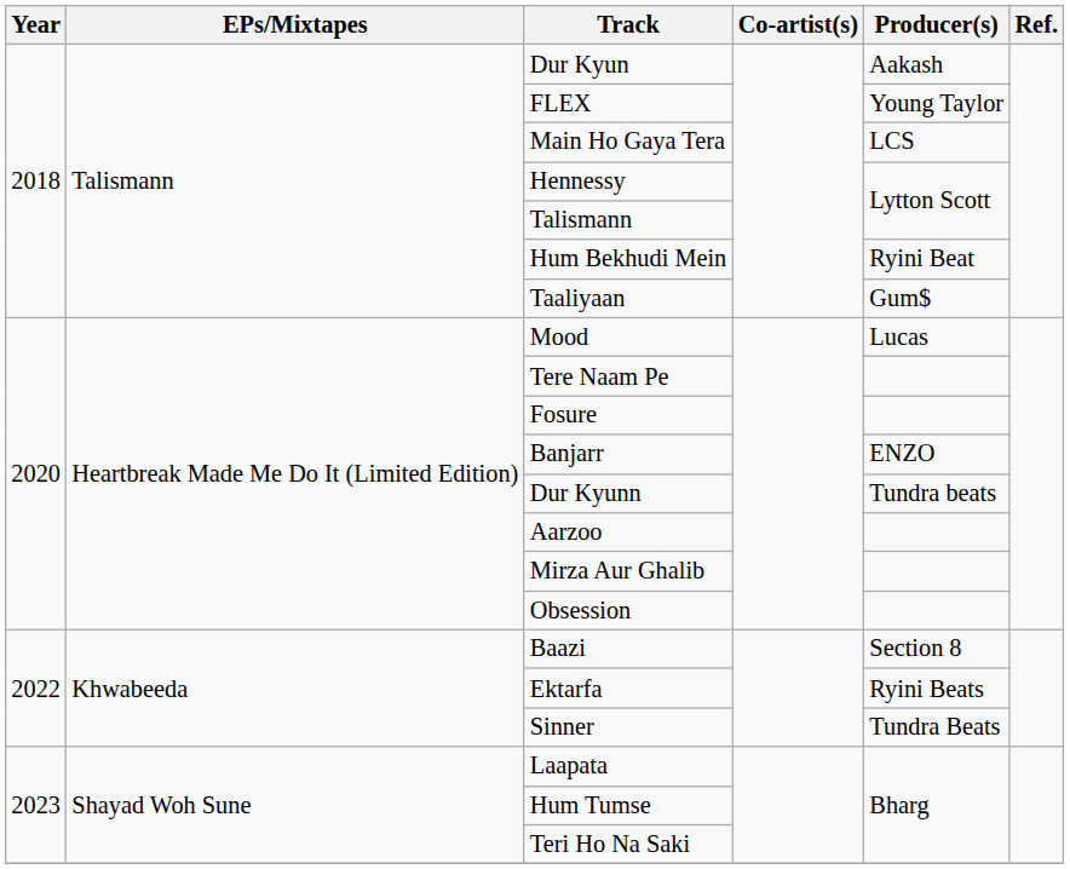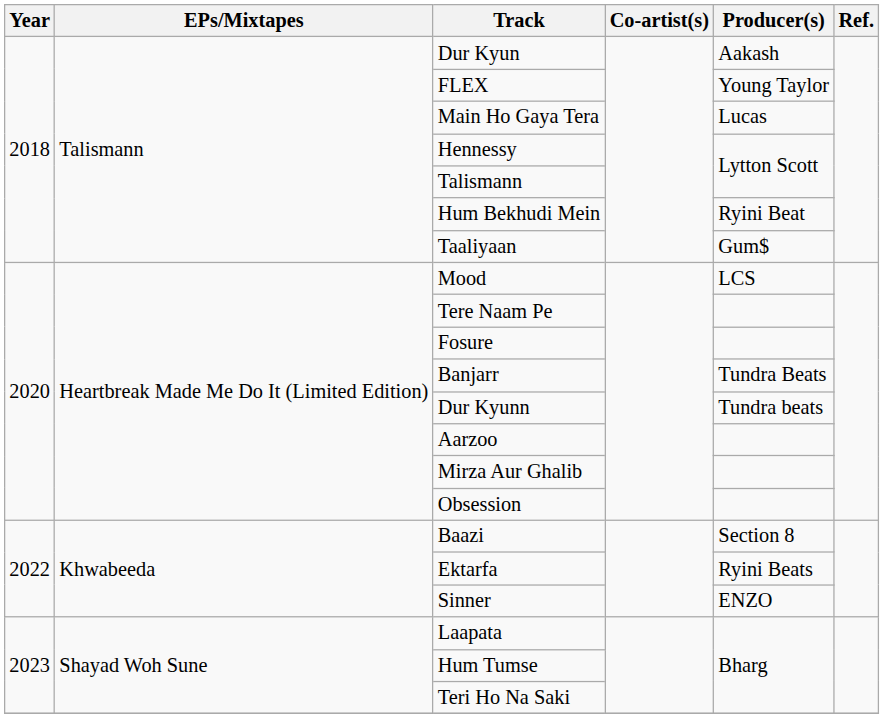Main Ho Gaya Tera | Producer(s): LCS -> Lucas
Mood | Producer(s): Lucas -> LCS
Banjarr | Producer(s): ENZO -> Tundra Beats
Sinner | Producer(s): Tundra Beats -> ENZO
